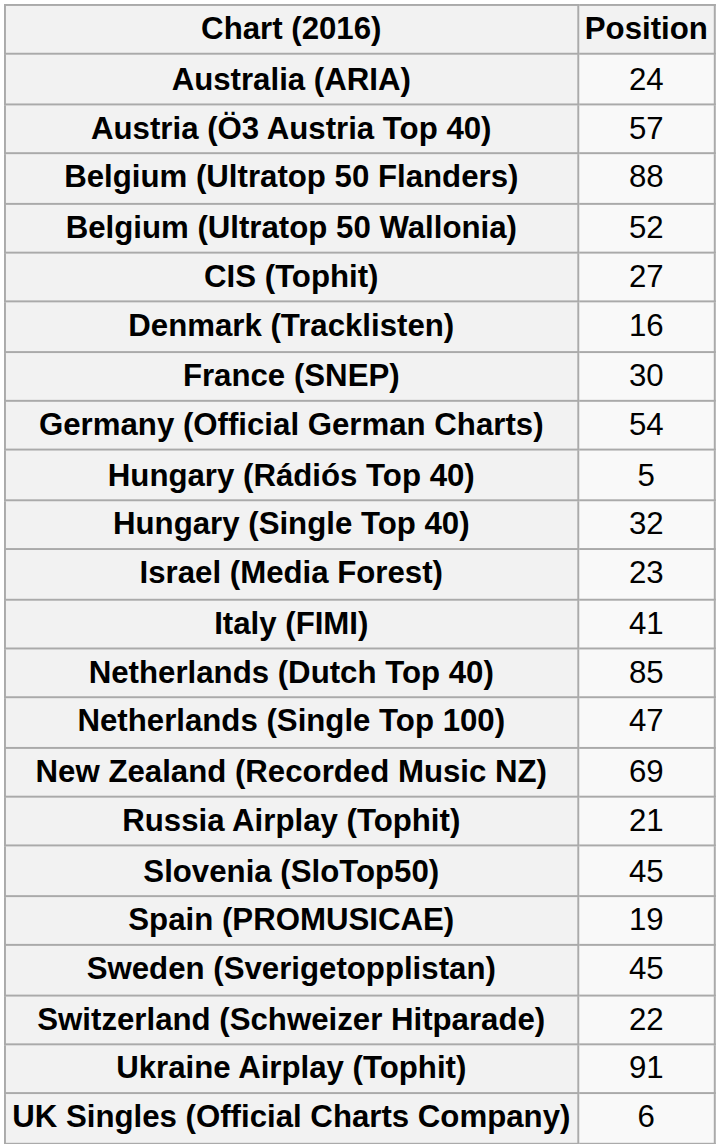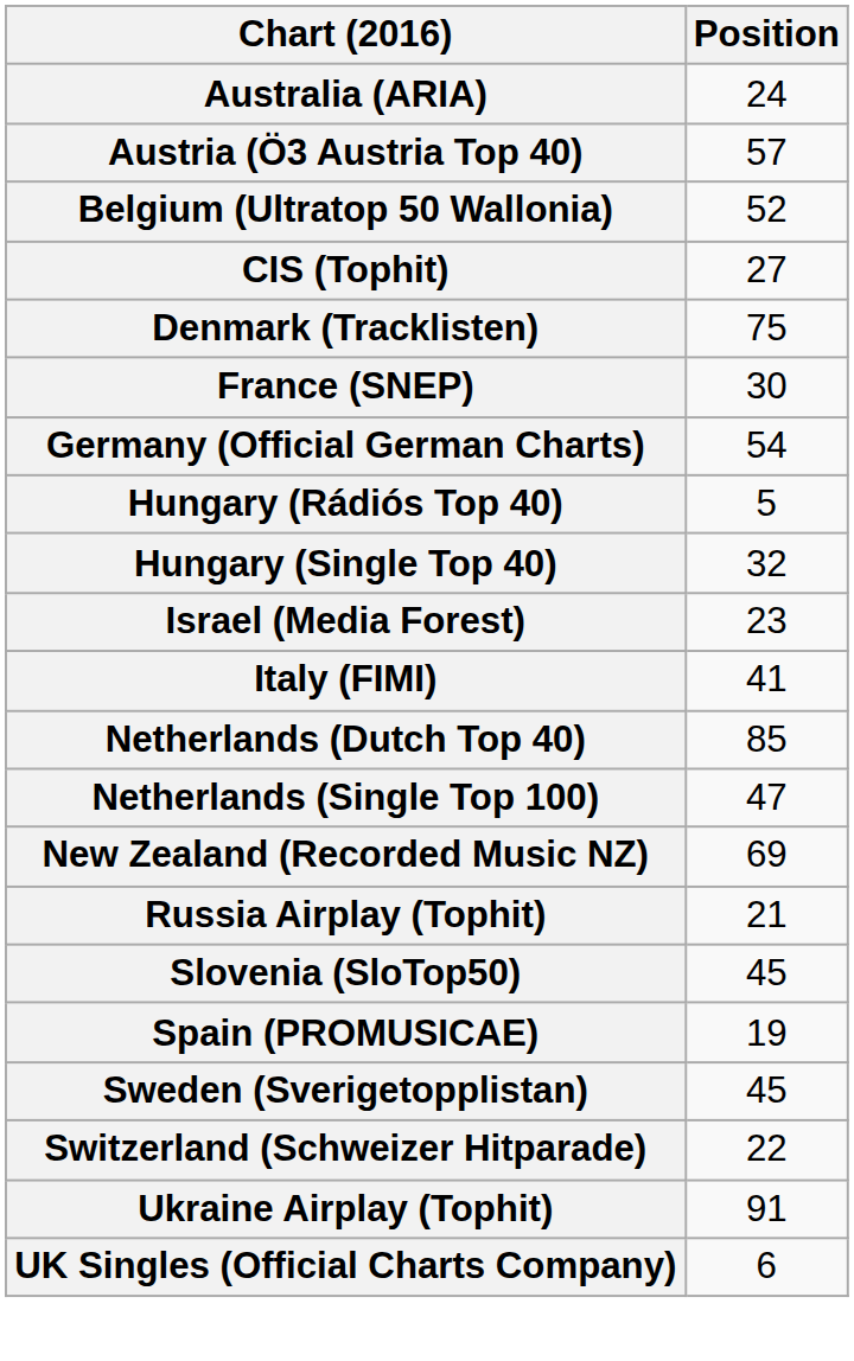- row: Belgium (Ultratop 50 Flanders) | 88
Denmark (Tracklisten) | Position: 16 -> 75
